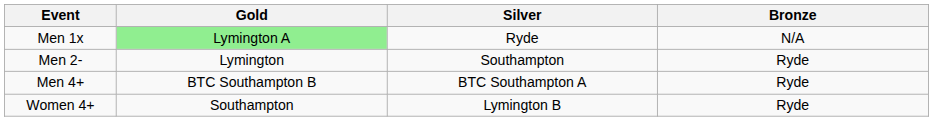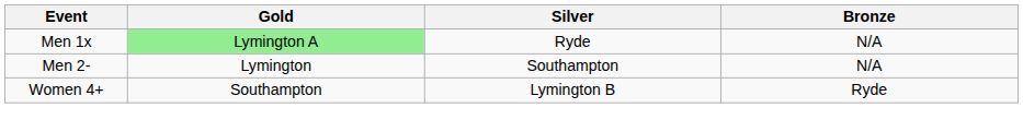Men 2- | Bronze: Ryde -> N/A
- row: Men 4+ | BTC Southampton B | BTC Southampton A | Ryde
